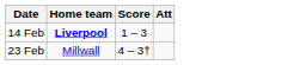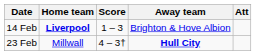+ column: Away team | Brighton & Hove Albion | Hull City
